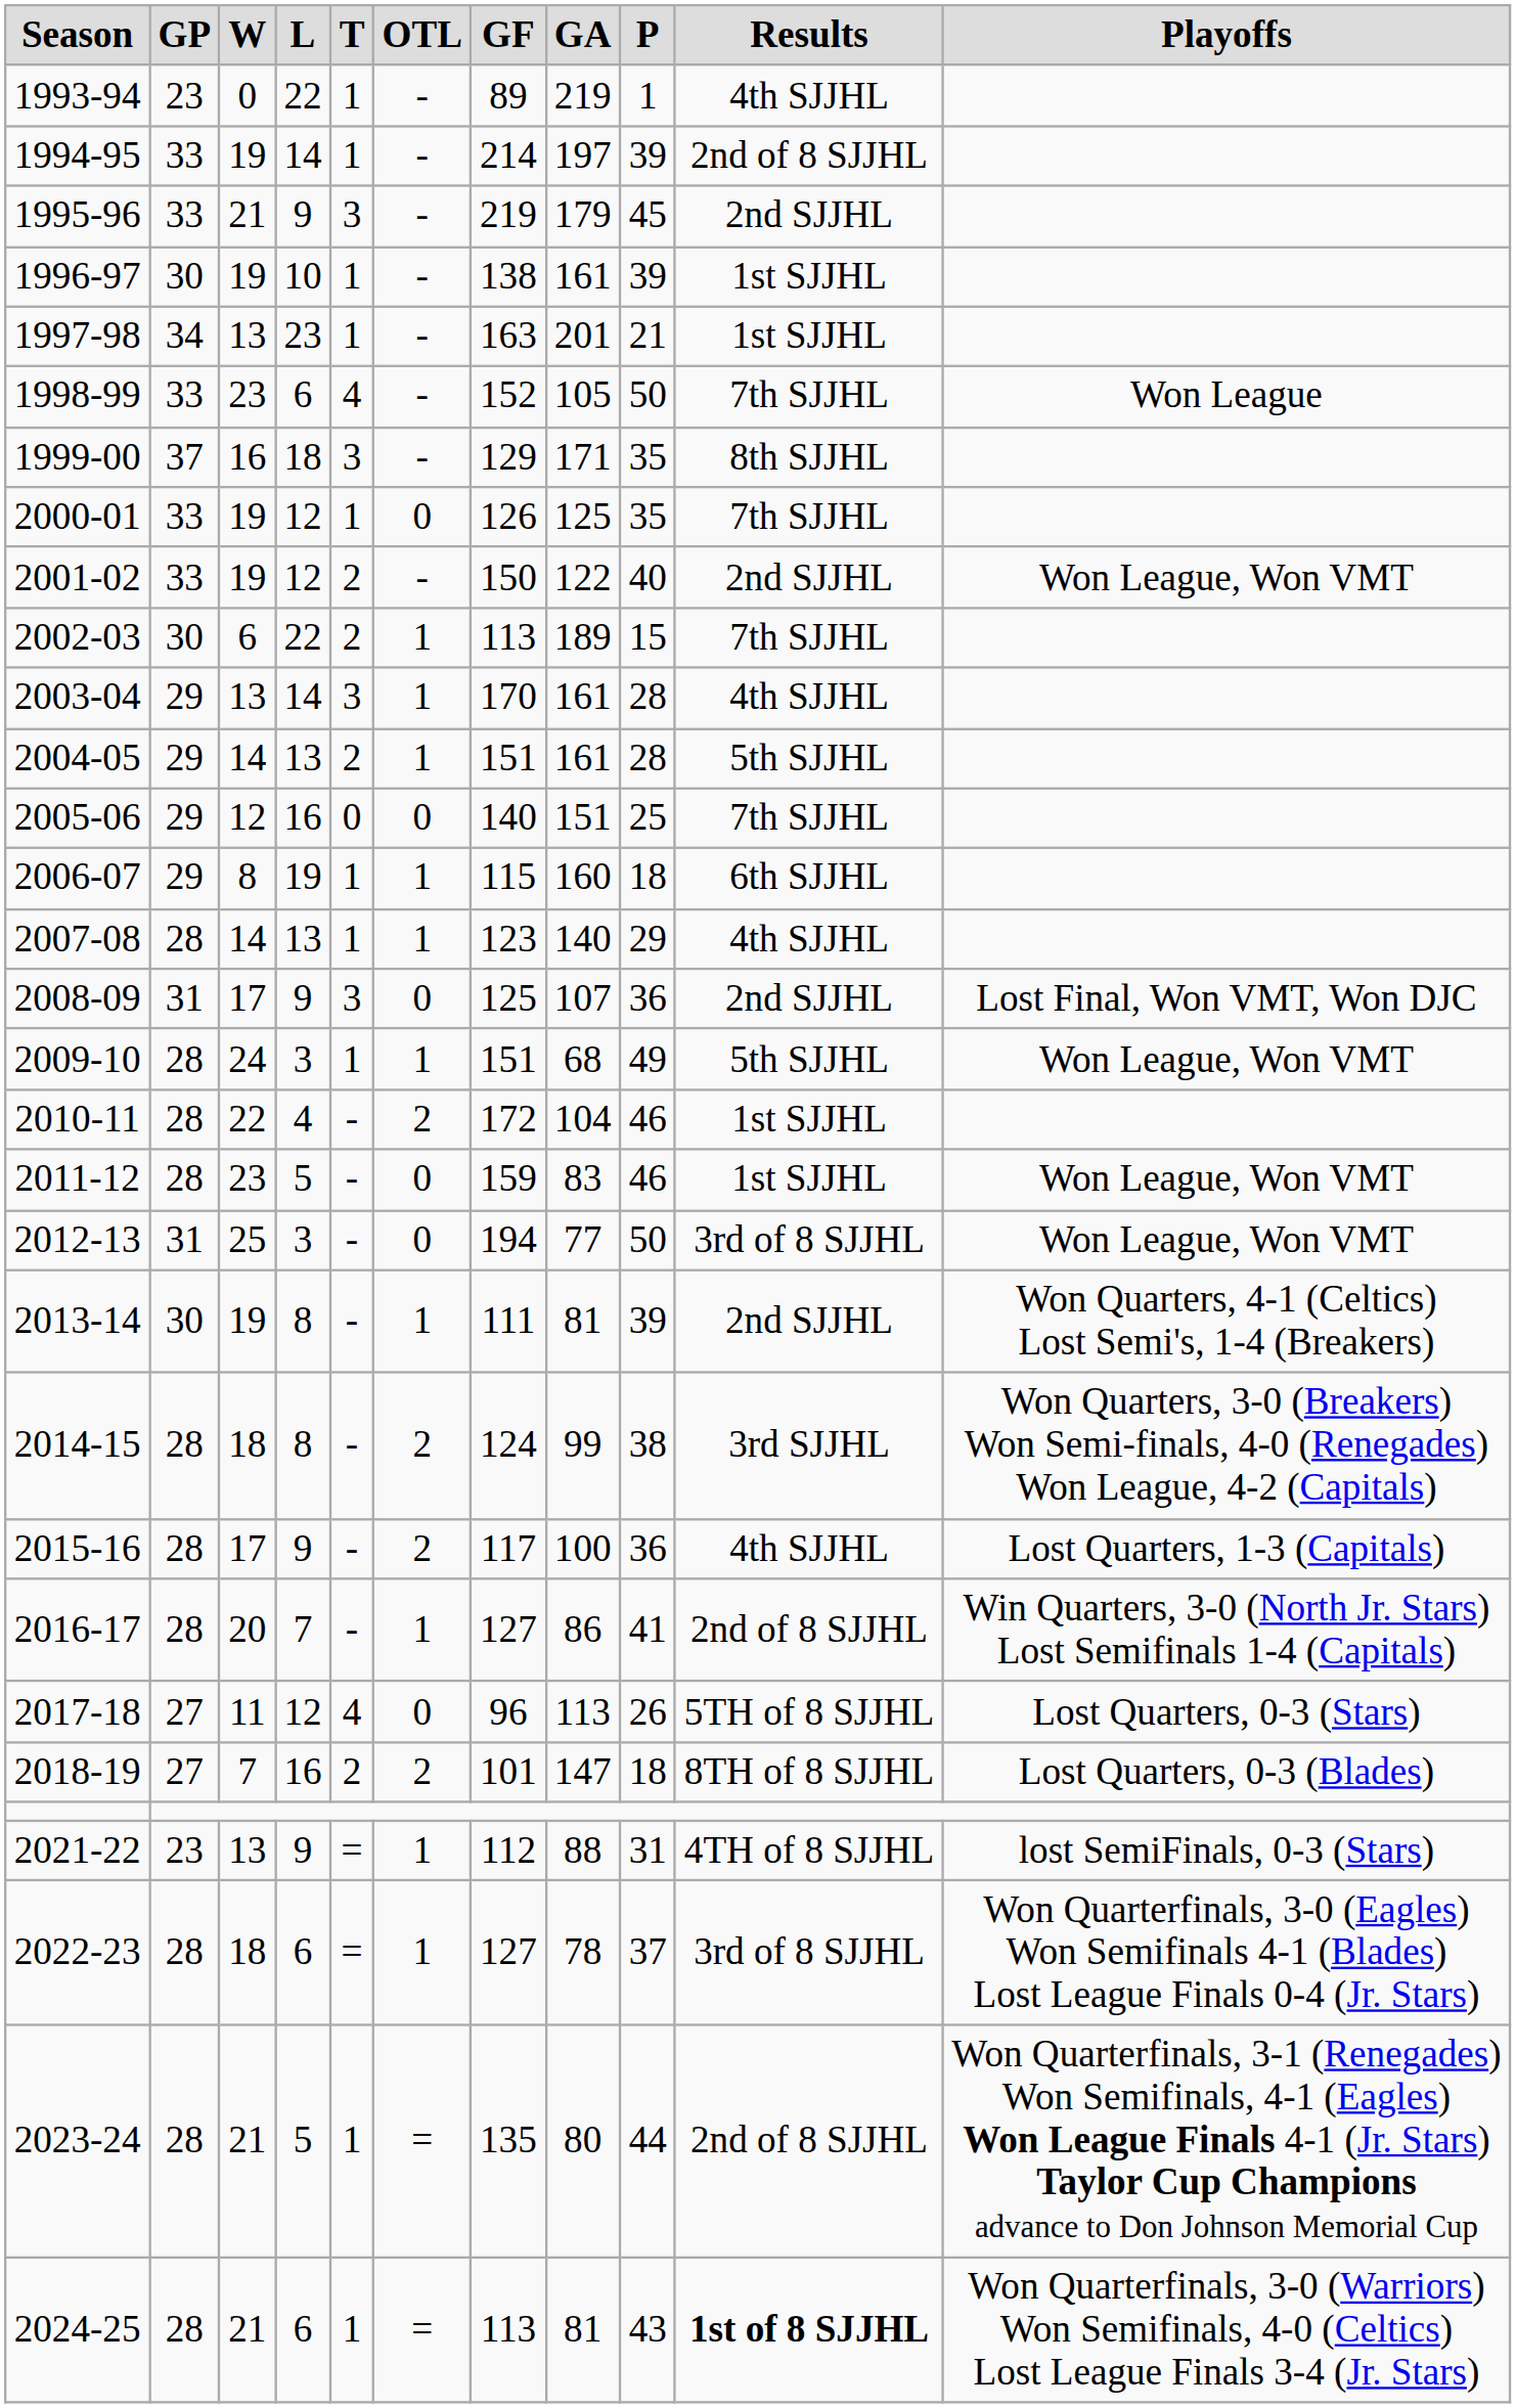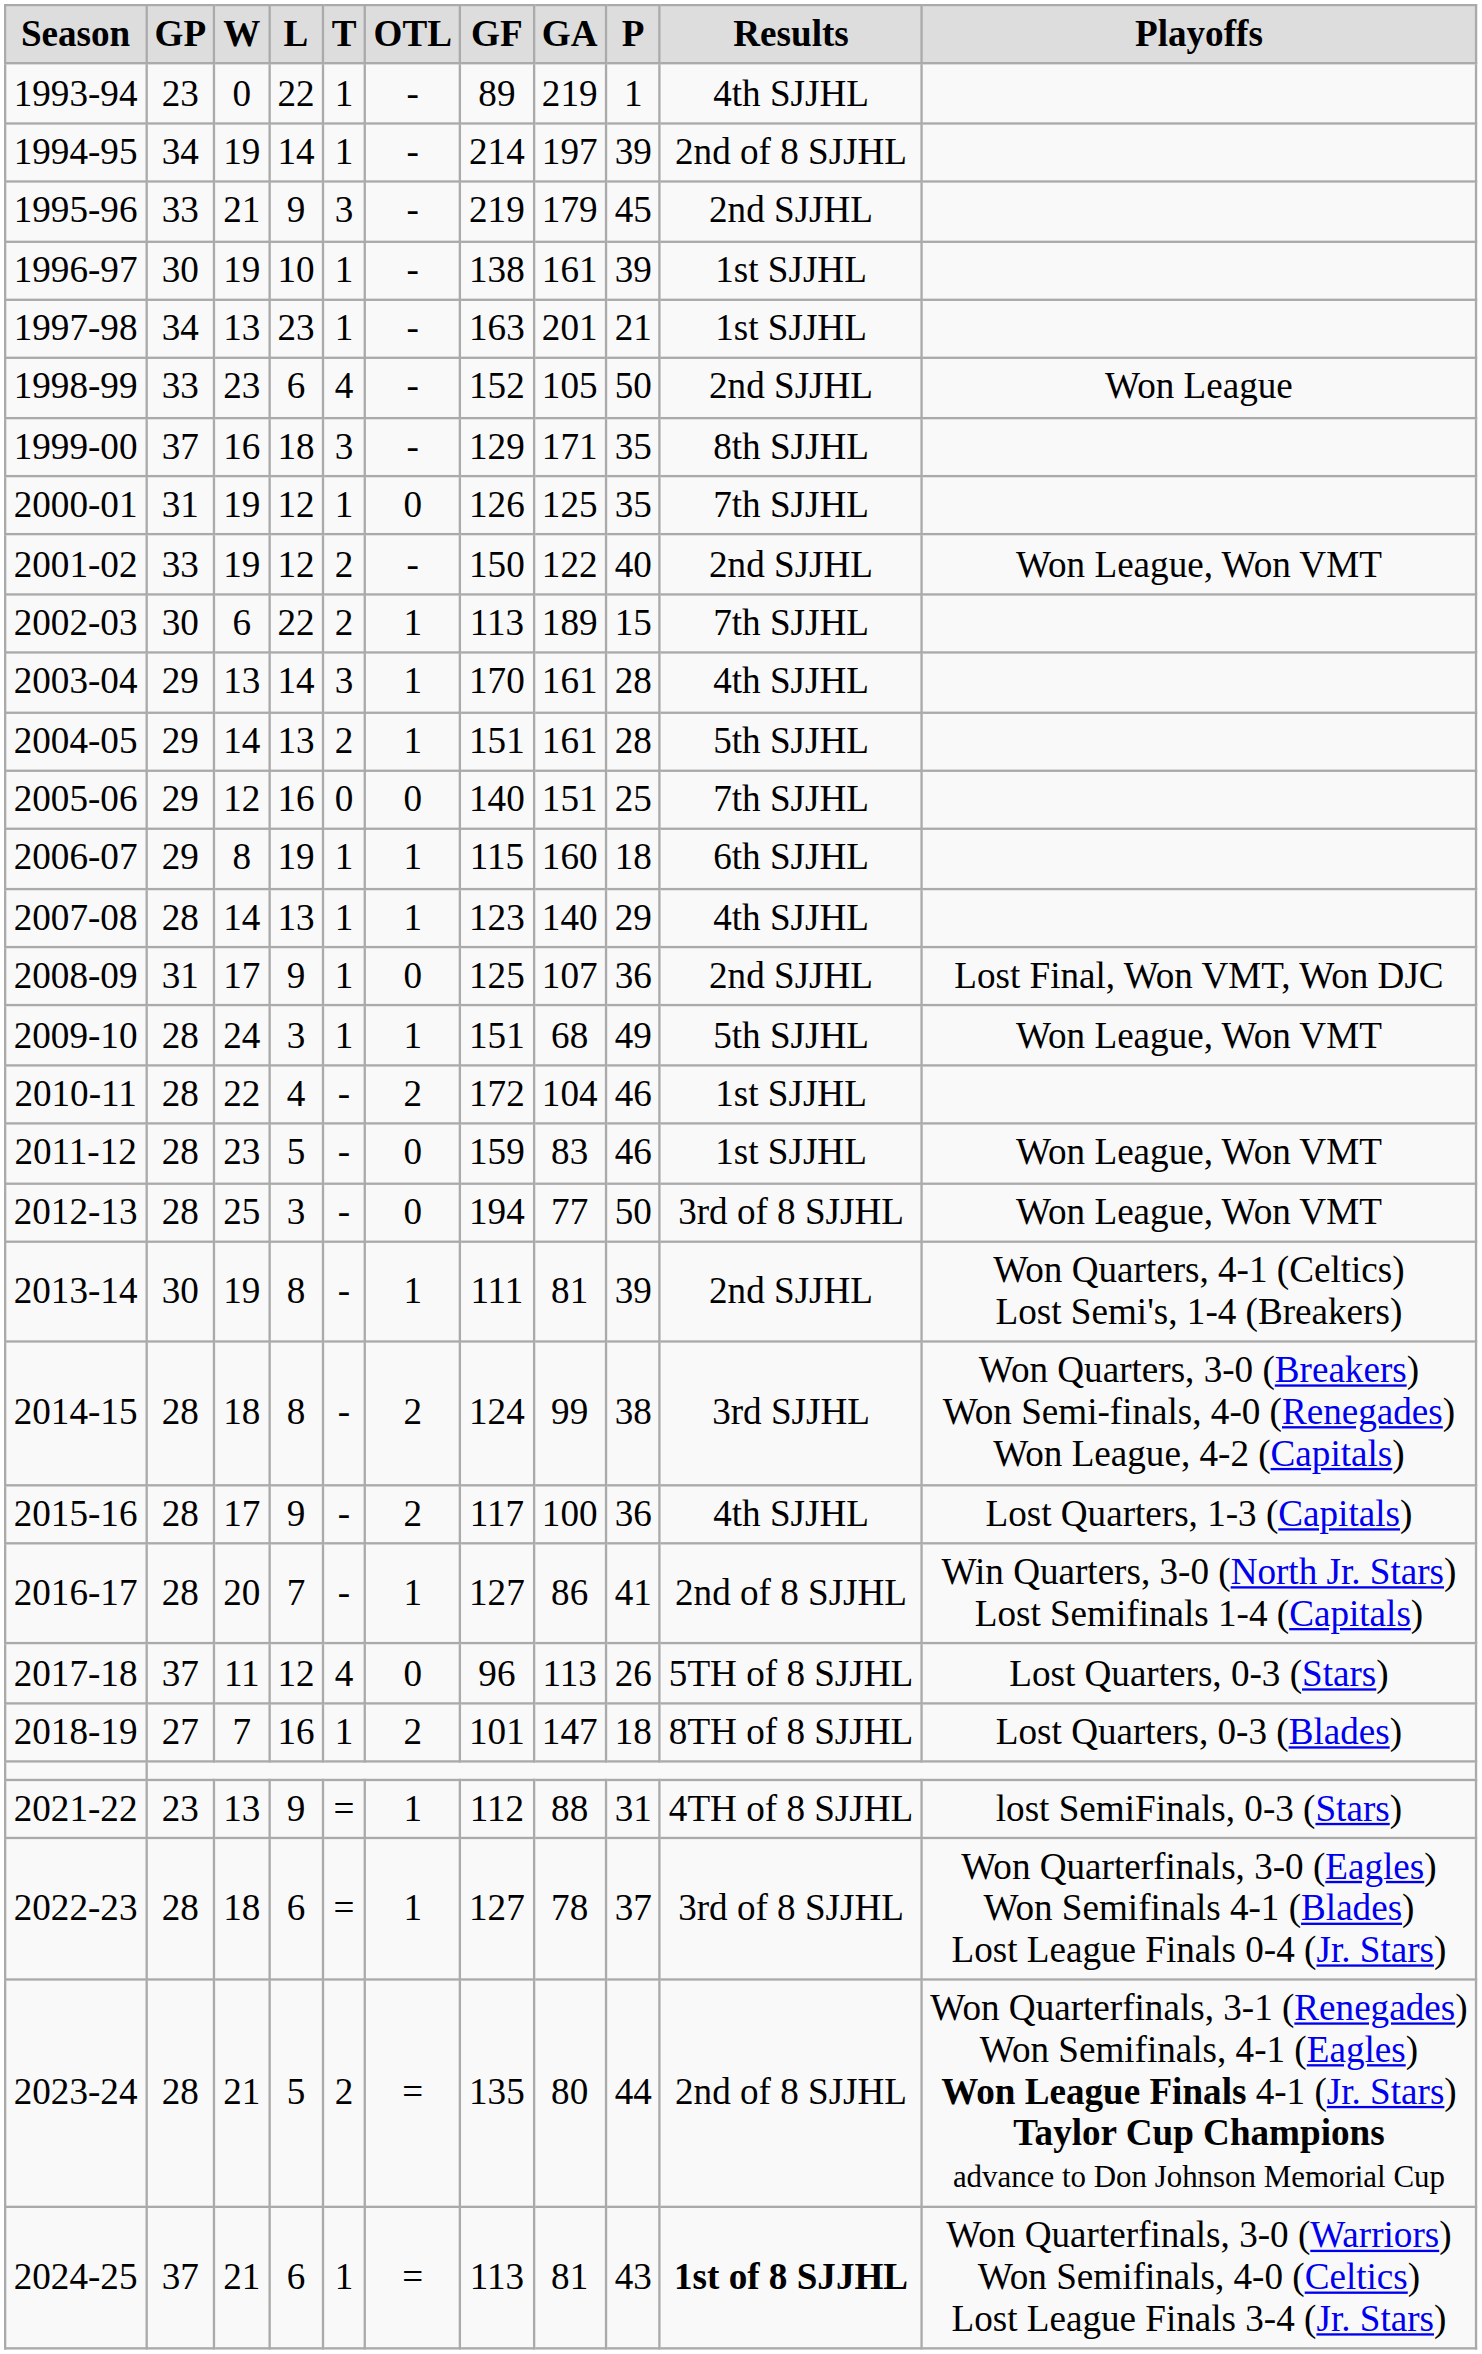1994-95 | GP: 33 -> 34
1998-99 | Results: 7th SJJHL -> 2nd SJJHL
2000-01 | GP: 33 -> 31
2008-09 | T: 3 -> 1
2012-13 | GP: 31 -> 28
2017-18 | GP: 27 -> 37
2018-19 | T: 2 -> 1
2023-24 | T: 1 -> 2
2024-25 | GP: 28 -> 37
